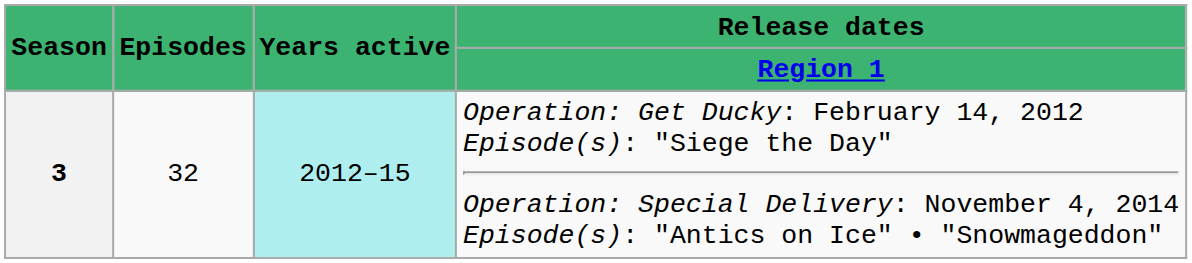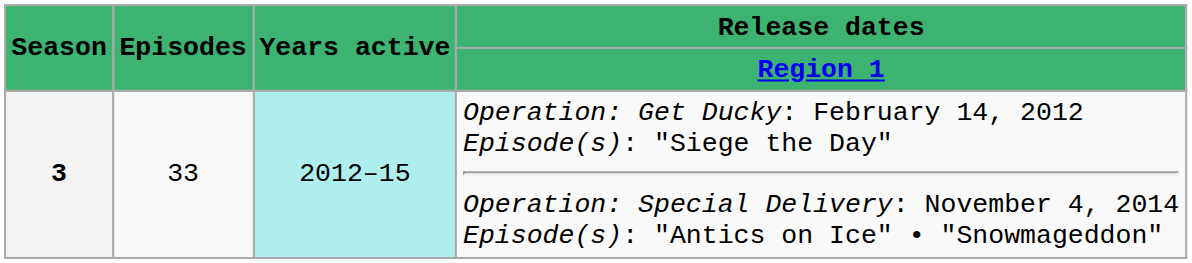3 | Episodes: 32 -> 33
